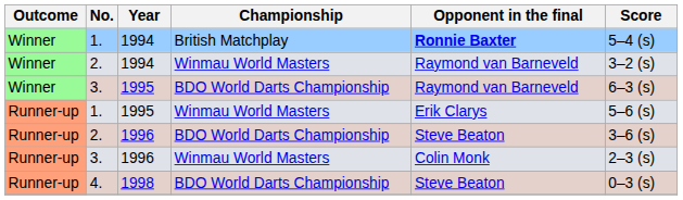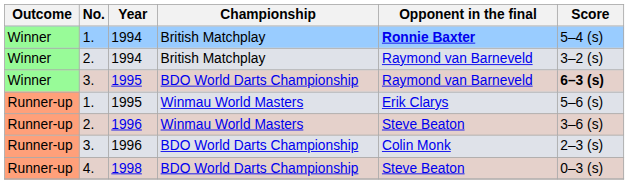2. / 1994 | Championship: Winmau World Masters -> British Matchplay
3. / 1995 | Score: normal -> bold
2. / 1996 | Championship: BDO World Darts Championship -> Winmau World Masters
3. / 1996 | Championship: Winmau World Masters -> BDO World Darts Championship
